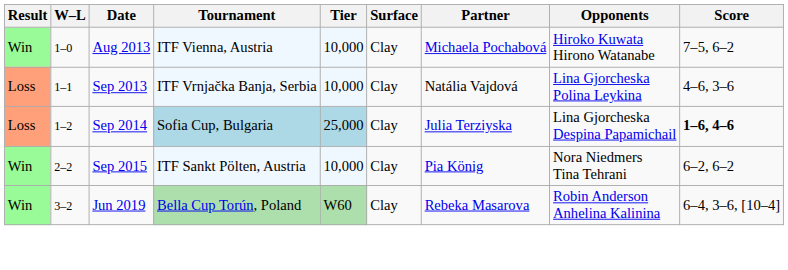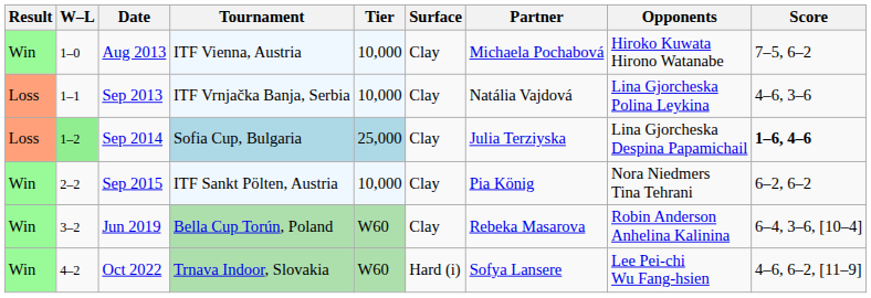Sep 2014 | W–L: no background -> lightgreen background
+ row: Win | 4–2 | Oct 2022 | Trnava Indoor, Slovakia | W60 | Hard (i) | Sofya Lansere | Lee Pei-chi Wu Fang-hsien | 4–6, 6–2, [11–9]
